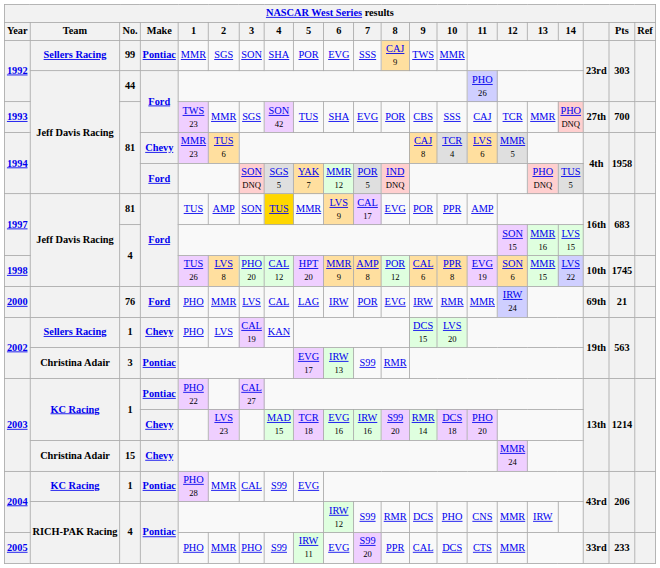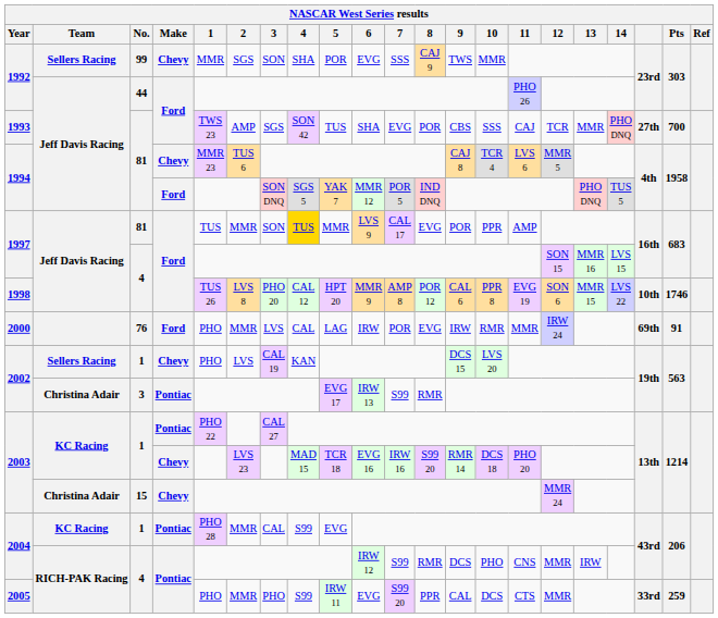1992 / 99 | Make: Pontiac -> Chevy
1993 | 2: MMR -> AMP
1997 / 81 | 2: AMP -> MMR
1998 | Pts: 1745 -> 1746
2000 | Pts: 21 -> 91
2005 | Pts: 233 -> 259
